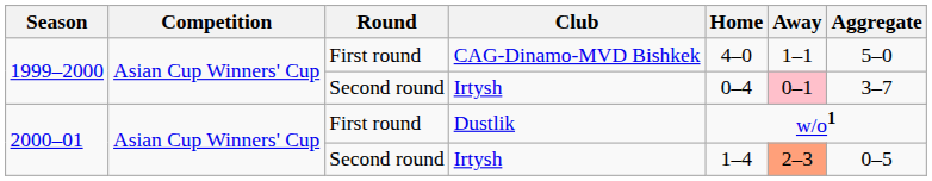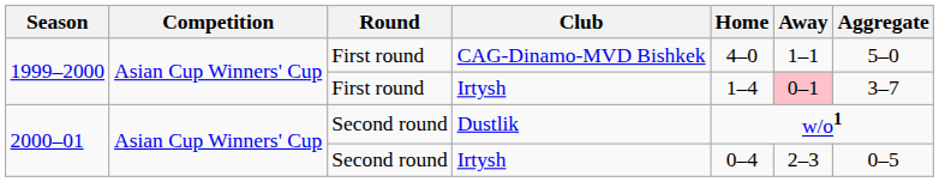1999–2000 / Irtysh | Round: Second round -> First round
1999–2000 / Irtysh | Home: 0–4 -> 1–4
Dustlik | Round: First round -> Second round
2000–01 / Irtysh | Home: 1–4 -> 0–4
2000–01 / Irtysh | Away: lightsalmon background -> no background
